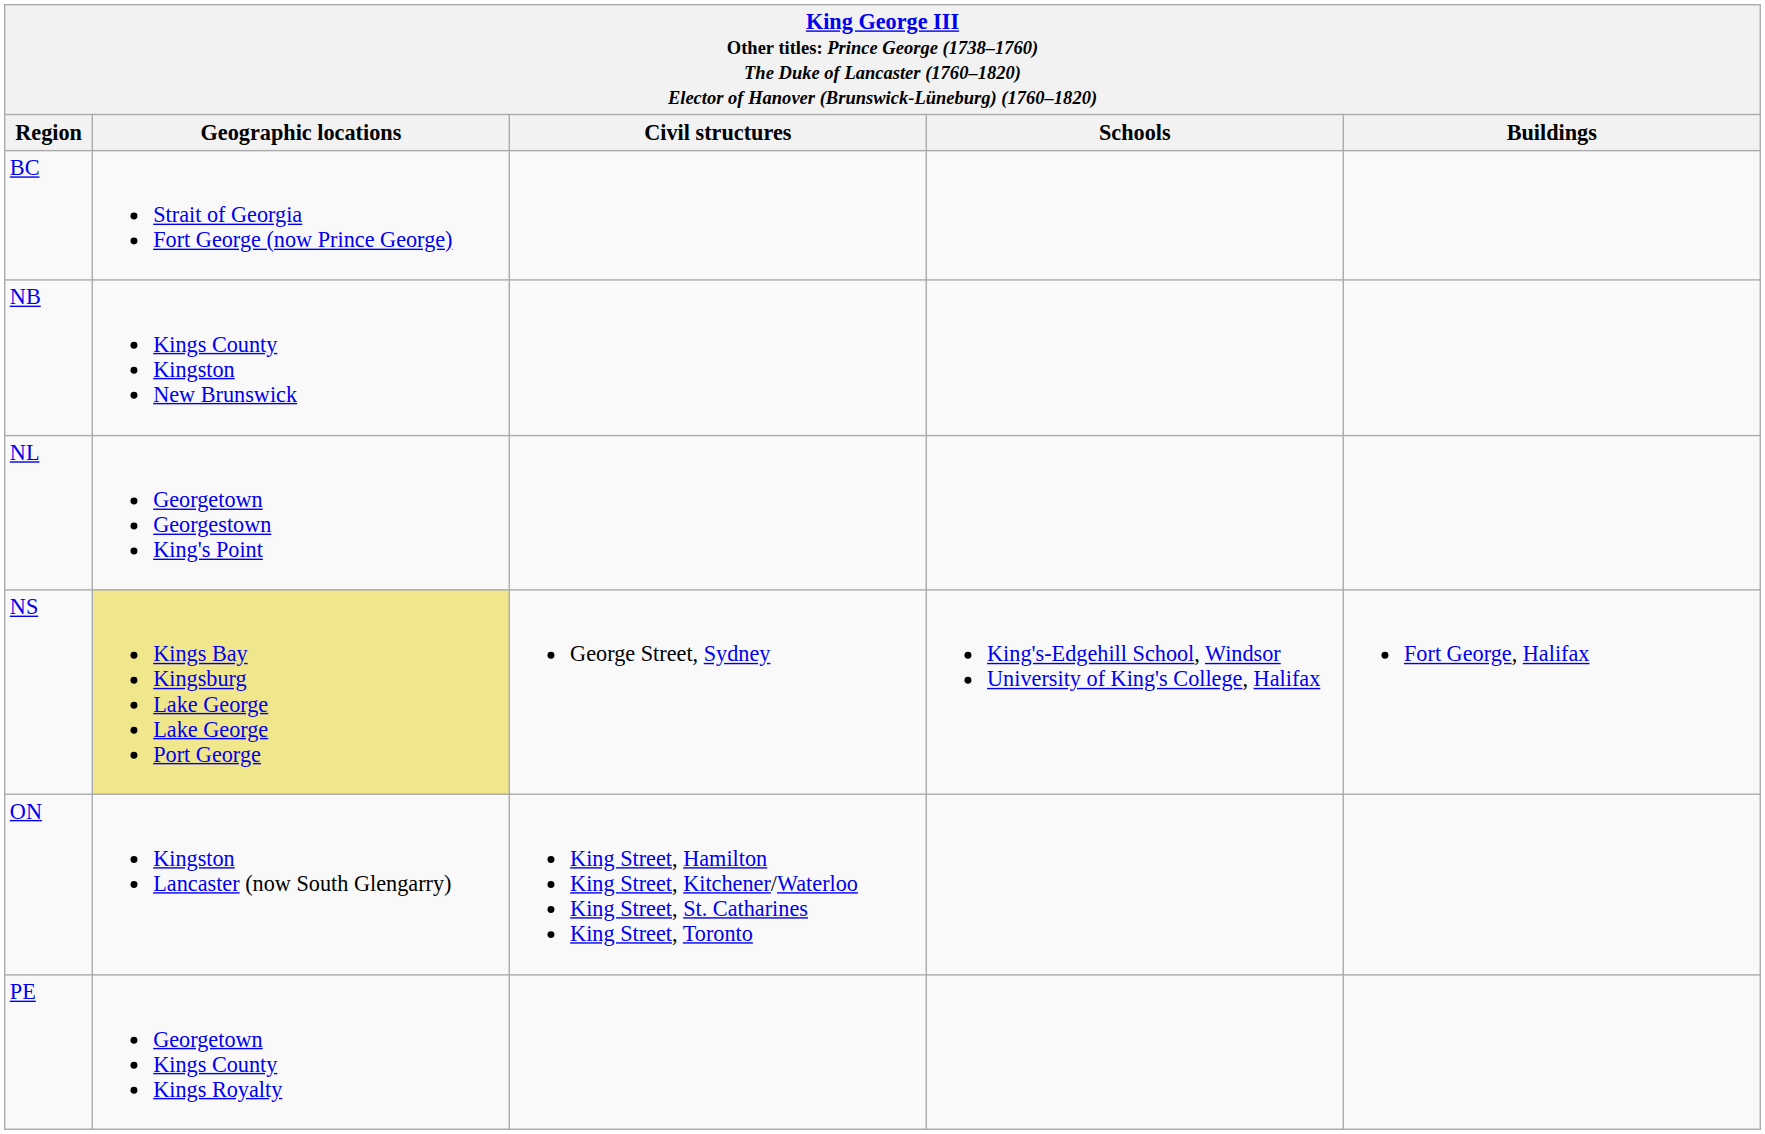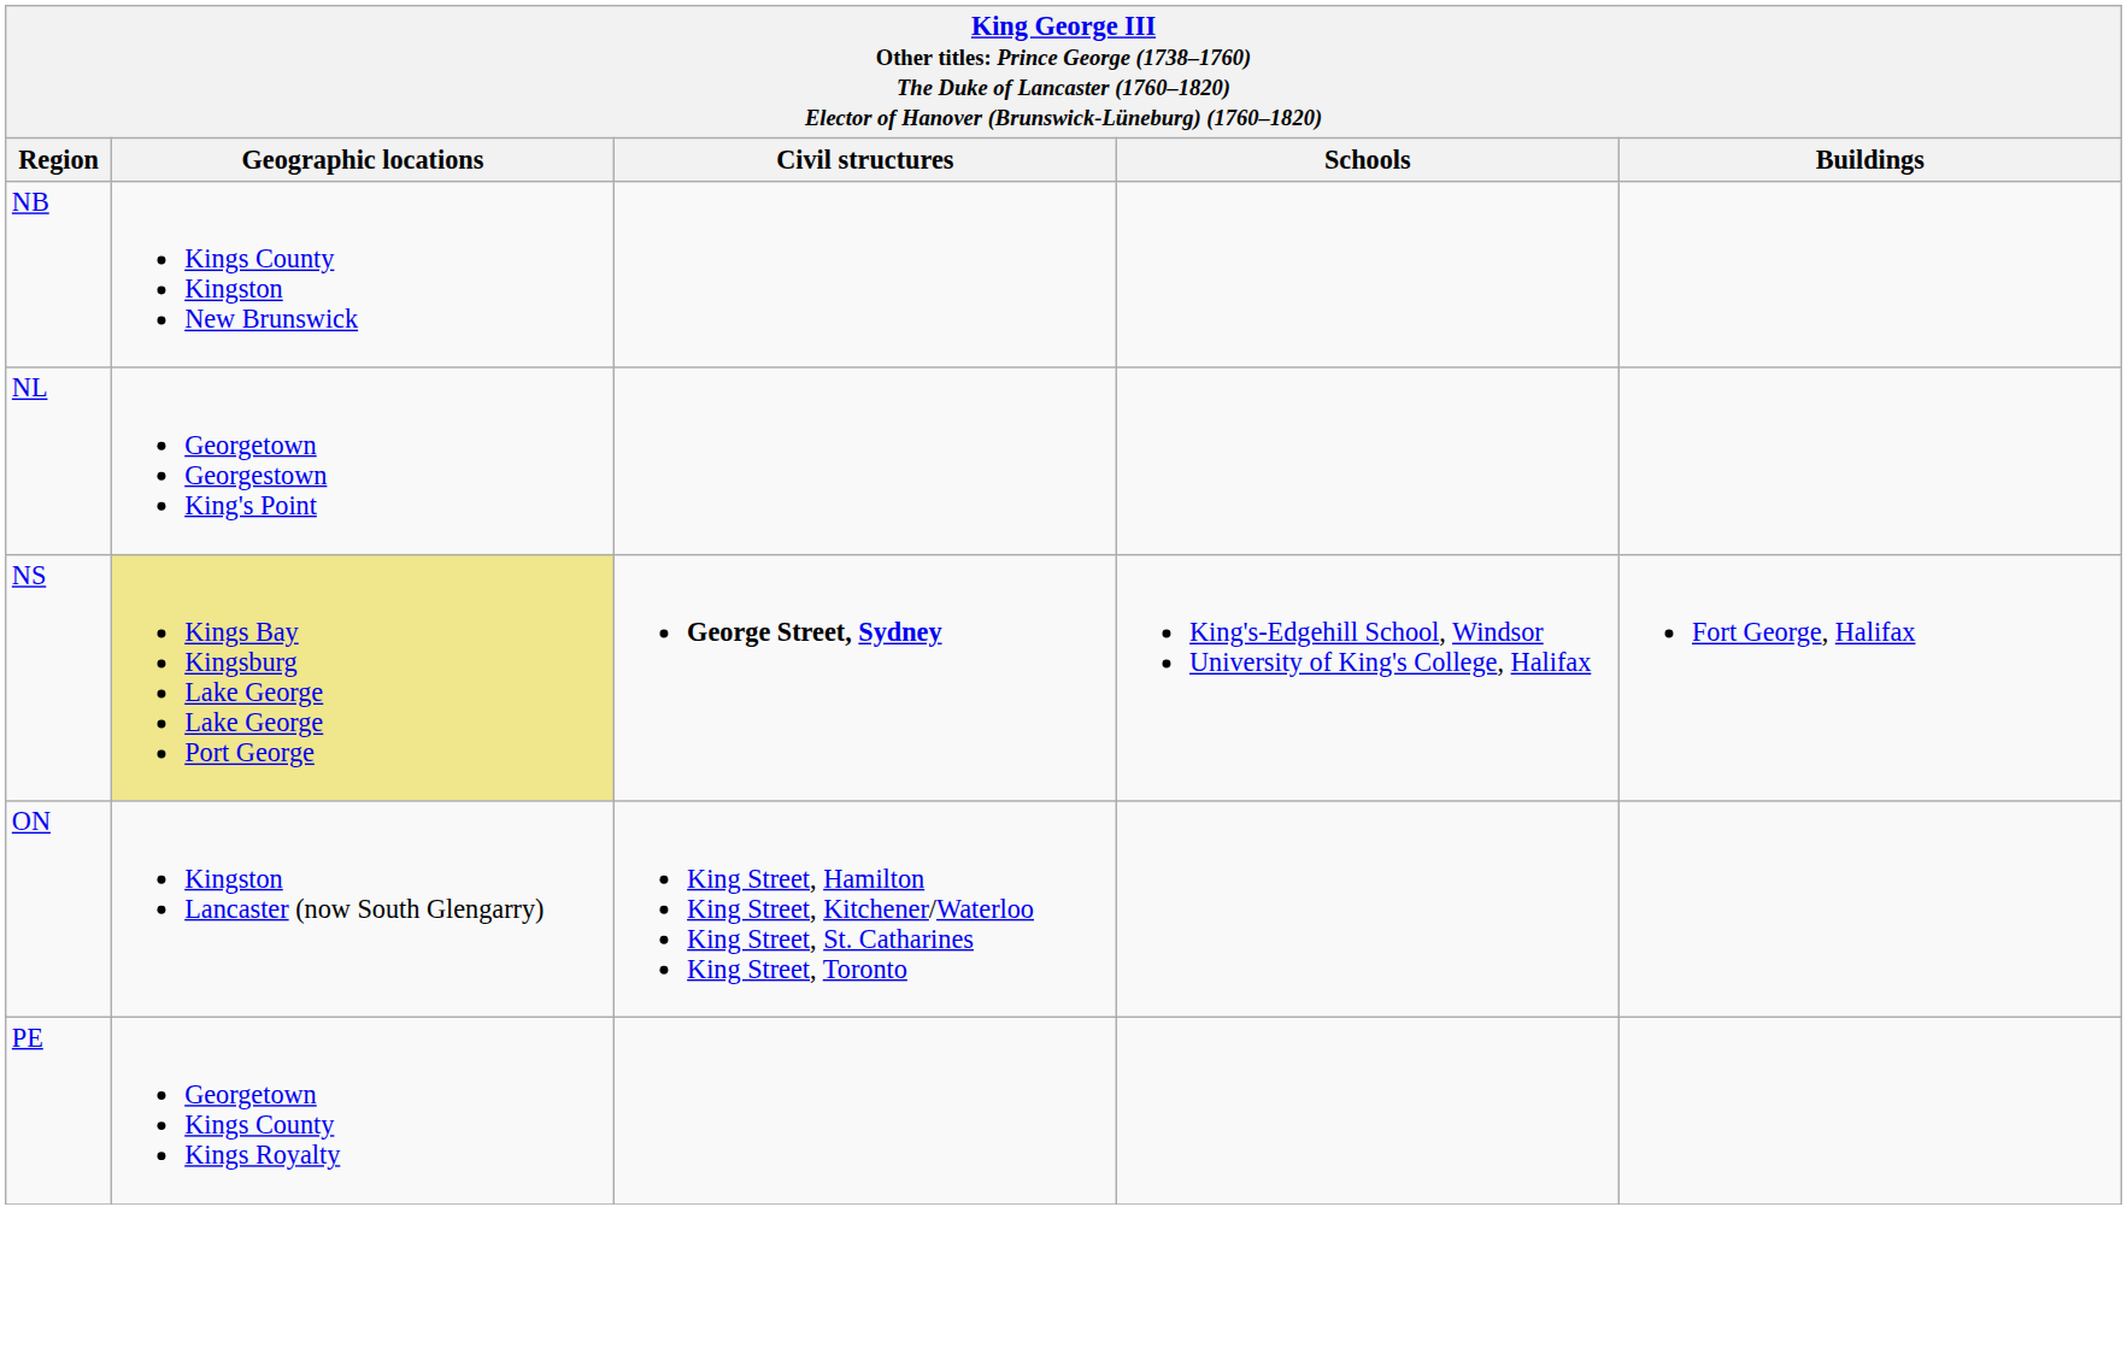- row: BC | Strait of Georgia Fort George (now Prince George)
NS | Civil structures: normal -> bold
